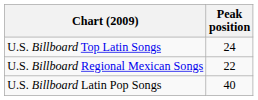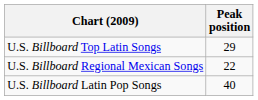U.S. Billboard Top Latin Songs | Peak position: 24 -> 29
